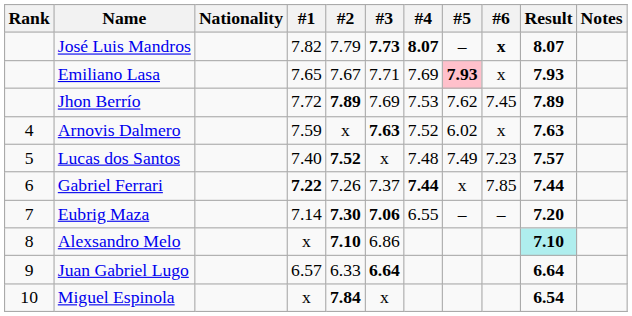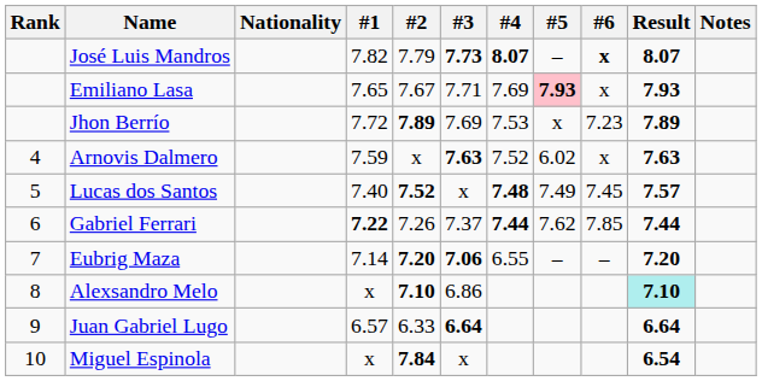Jhon Berrío | #5: 7.62 -> x
Jhon Berrío | #6: 7.45 -> 7.23
Lucas dos Santos | #4: normal -> bold
Lucas dos Santos | #6: 7.23 -> 7.45
Gabriel Ferrari | #5: x -> 7.62
Eubrig Maza | #2: 7.30 -> 7.20
